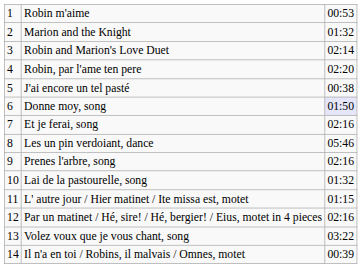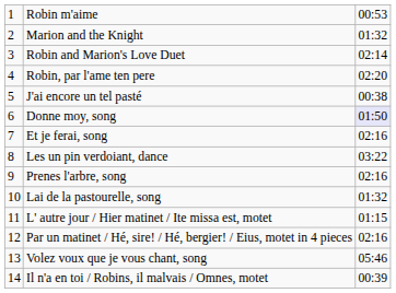Les un pin verdoiant, dance | column 3: 05:46 -> 03:22
Volez voux que je vous chant, song | column 3: 03:22 -> 05:46
